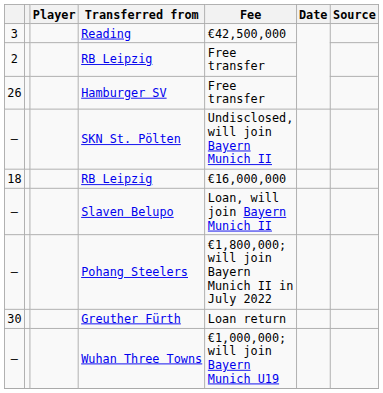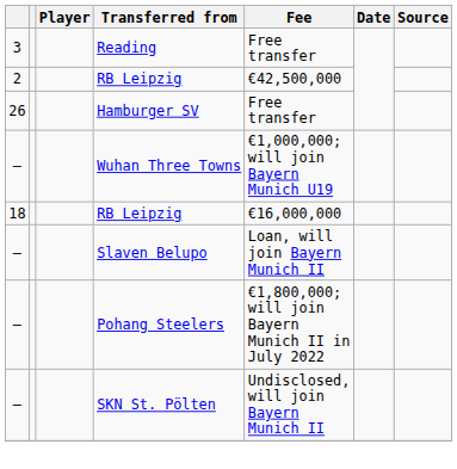Reading | Fee: €42,500,000 -> Free transfer
2 / RB Leipzig | Fee: Free transfer -> €42,500,000
rows swapped: SKN St. Pölten <-> Wuhan Three Towns
- row: 30 | Greuther Fürth | Loan return
